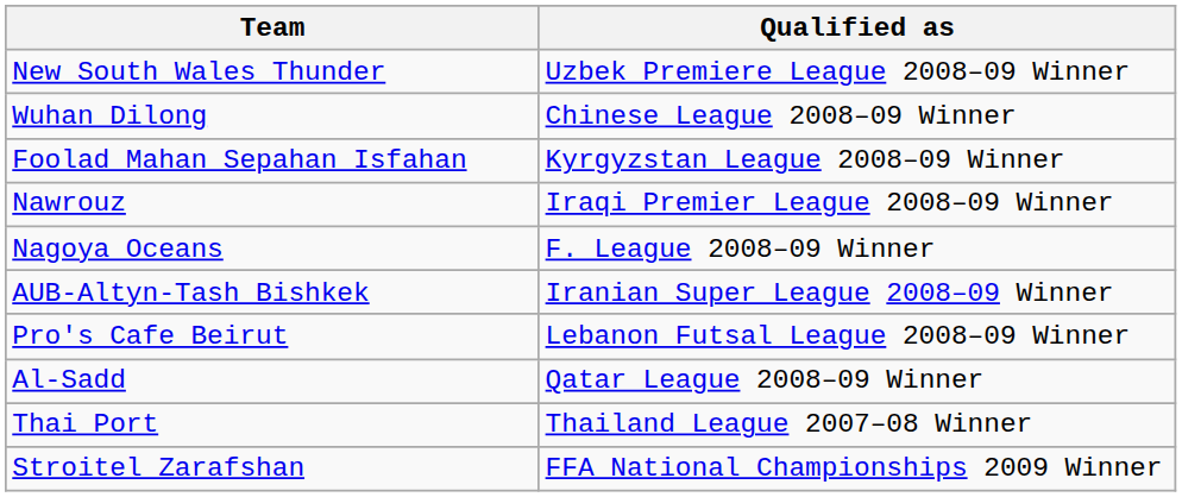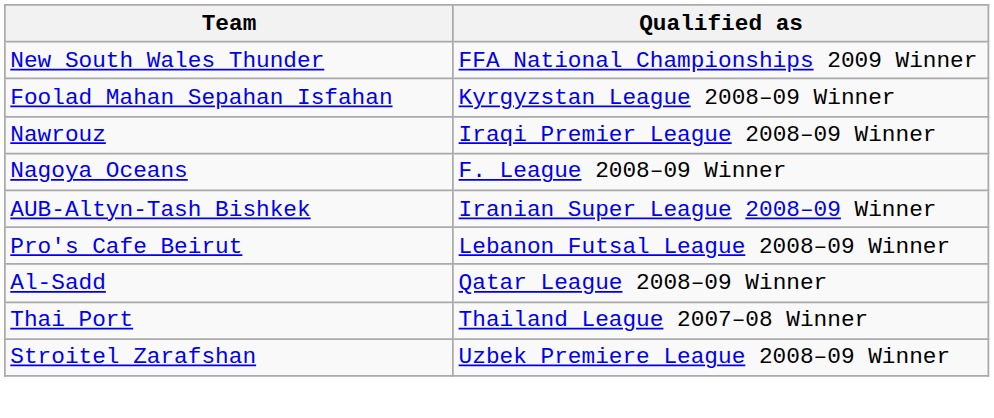New South Wales Thunder | Qualified as: Uzbek Premiere League 2008–09 Winner -> FFA National Championships 2009 Winner
- row: Wuhan Dilong | Chinese League 2008–09 Winner
Stroitel Zarafshan | Qualified as: FFA National Championships 2009 Winner -> Uzbek Premiere League 2008–09 Winner
